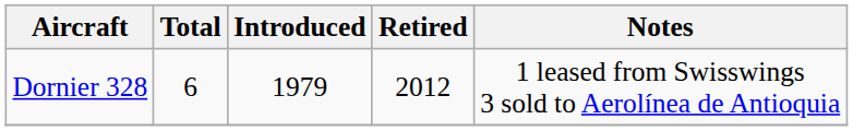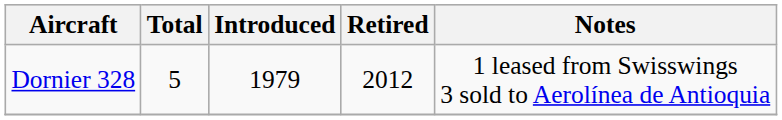Dornier 328 | Total: 6 -> 5
